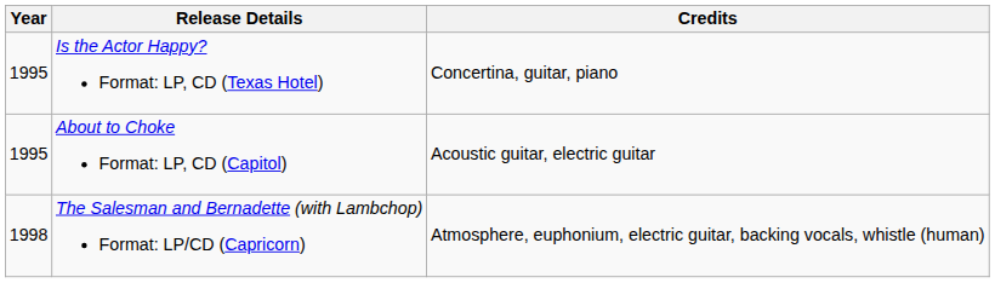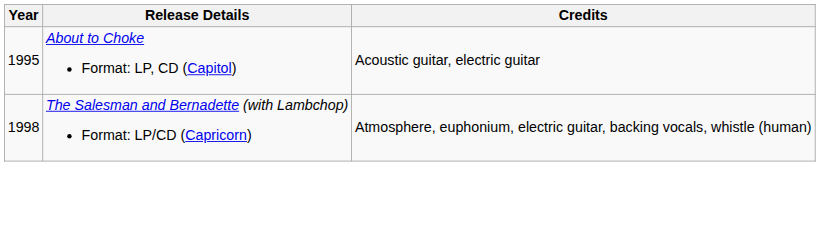- row: 1995 | Is the Actor Happy? Format: LP, CD (Texas Hotel) | Concertina, guitar, piano
